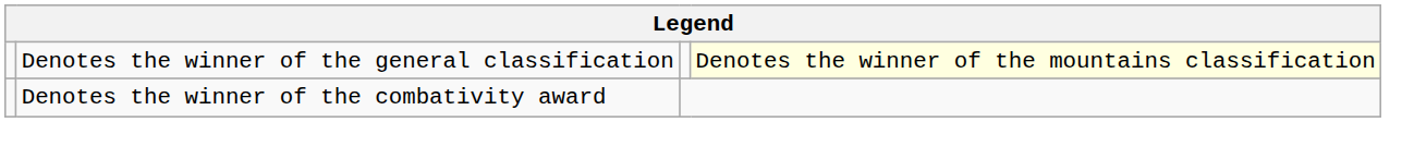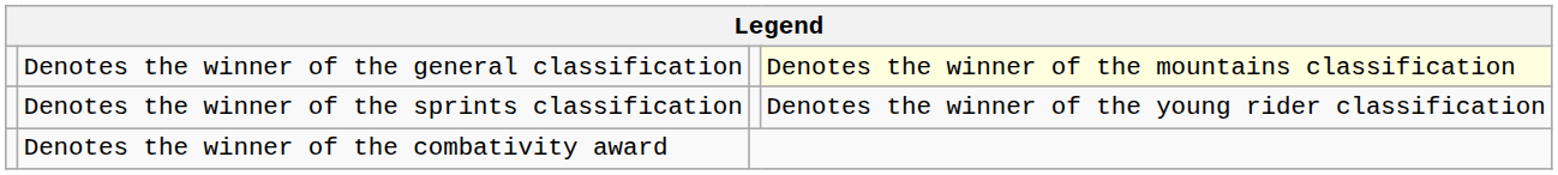+ row: Denotes the winner of the sprints classification | Denotes the winner of the young rider classification
